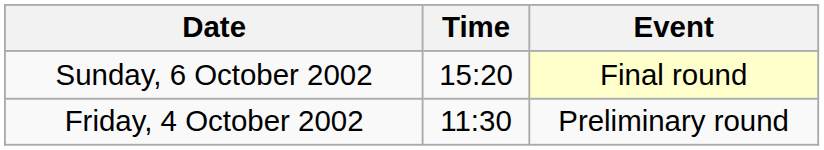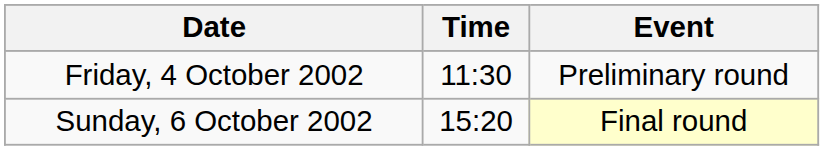rows swapped: Friday, 4 October 2002 <-> Sunday, 6 October 2002
